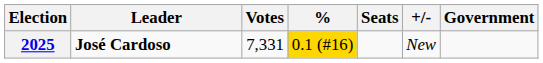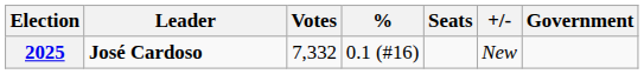2025 | Votes: 7,331 -> 7,332
2025 | %: gold background -> no background
